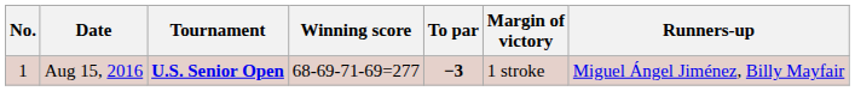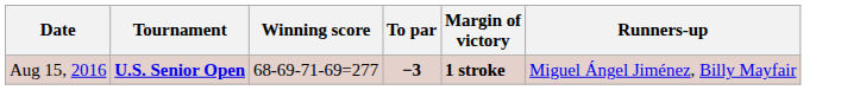- column: No. | 1
Aug 15, 2016 | Margin of victory: normal -> bold
